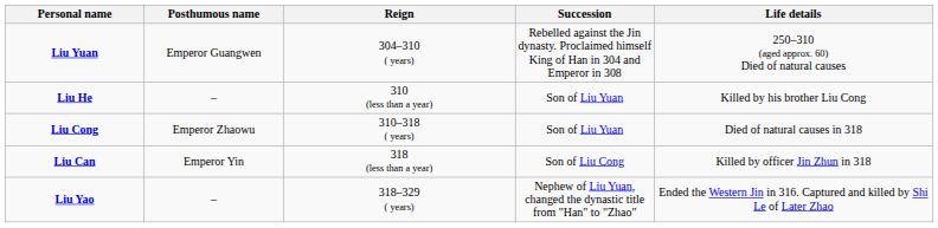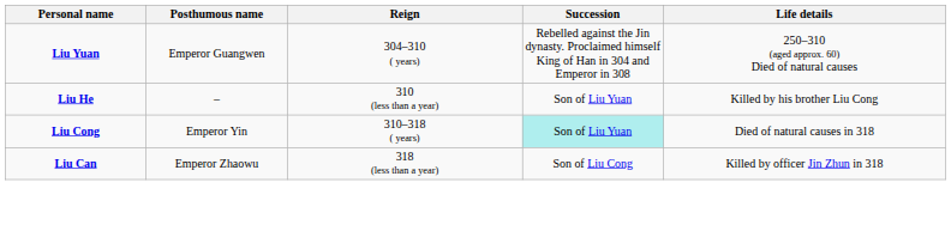Liu Cong | Posthumous name: Emperor Zhaowu -> Emperor Yin
Liu Cong | Succession: no background -> paleturquoise background
Liu Can | Posthumous name: Emperor Yin -> Emperor Zhaowu
- row: Liu Yao | – | 318–329 ( years) | Nephew of Liu Yuan, changed the dynastic title from "Han" to "Zhao" | Ended the Western Jin in 316. Captured and killed by Shi Le of Later Zhao
